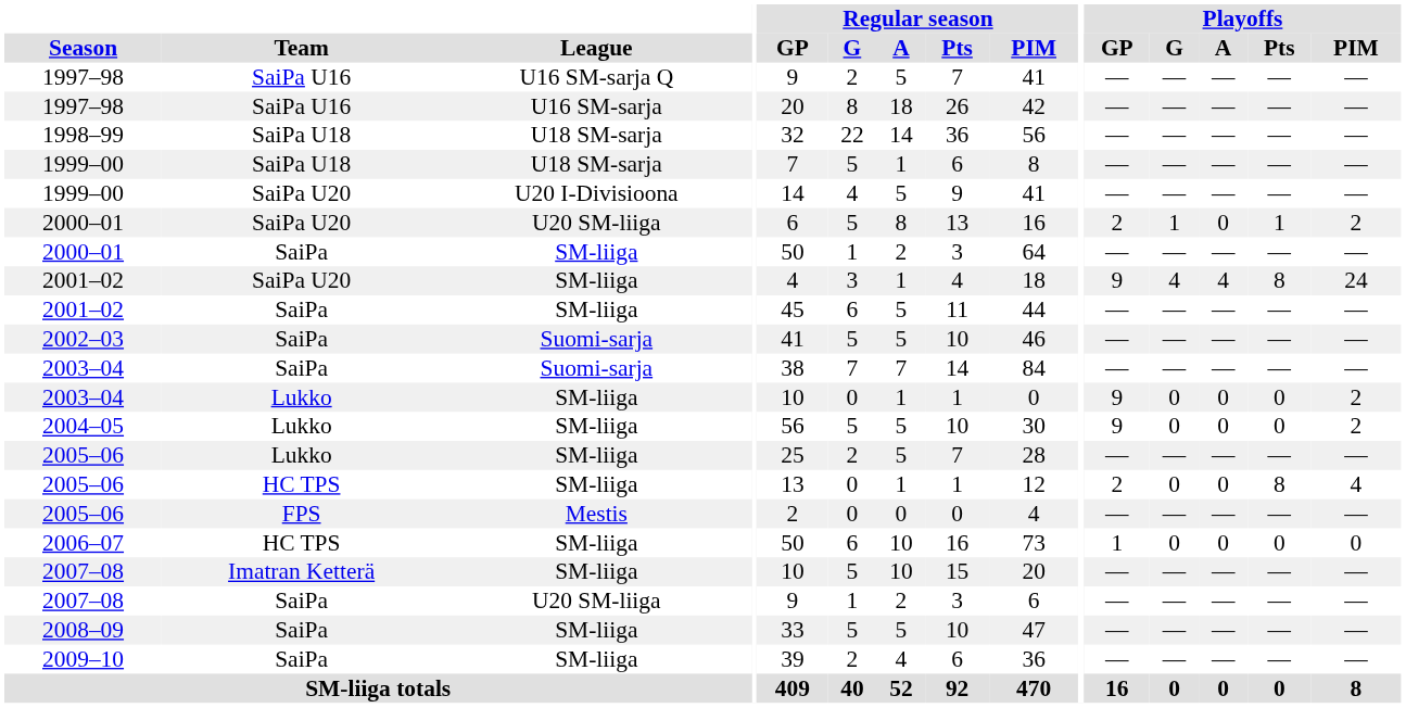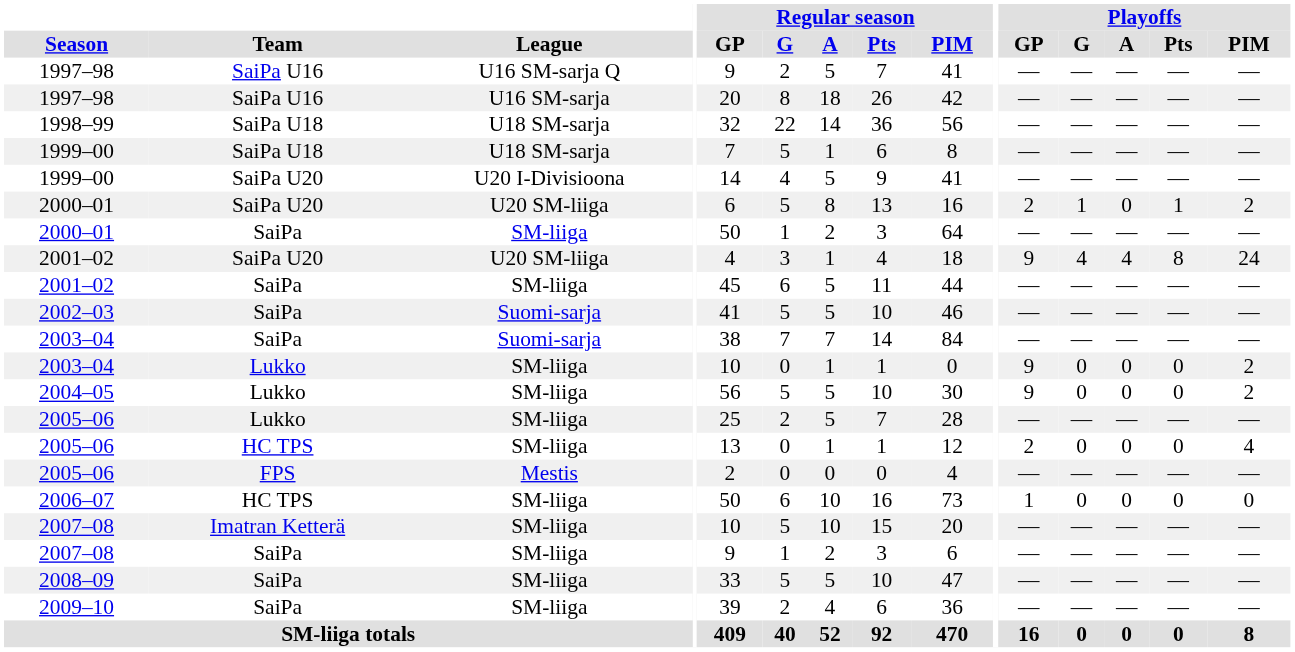2001–02 / SaiPa U20 | League: SM-liiga -> U20 SM-liiga
2005–06 / HC TPS | Playoffs / Pts: 8 -> 0
2007–08 / SaiPa | League: U20 SM-liiga -> SM-liiga
